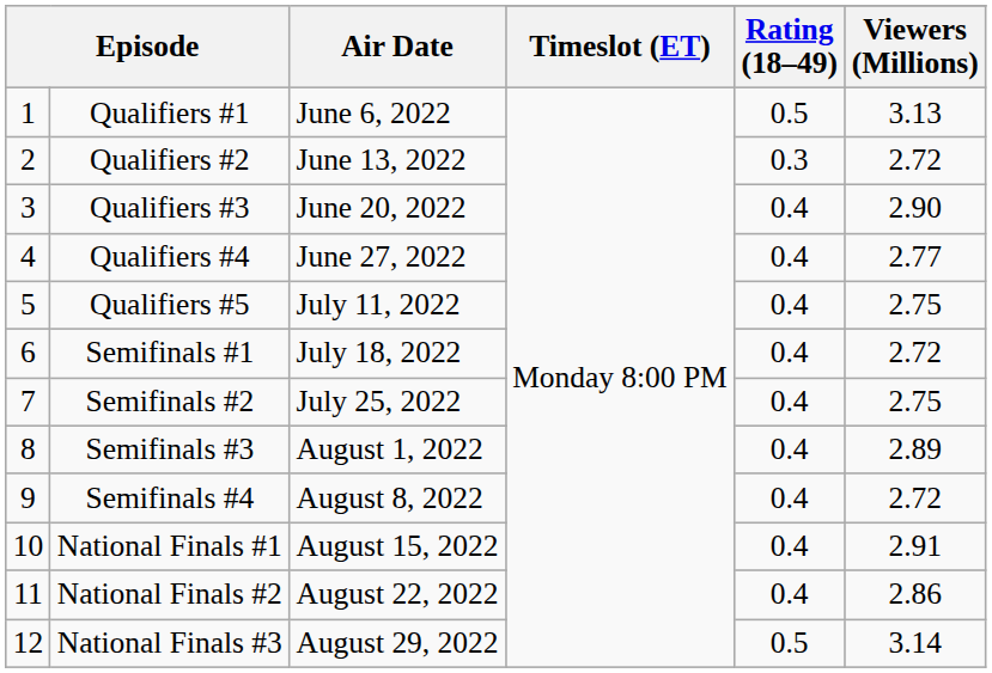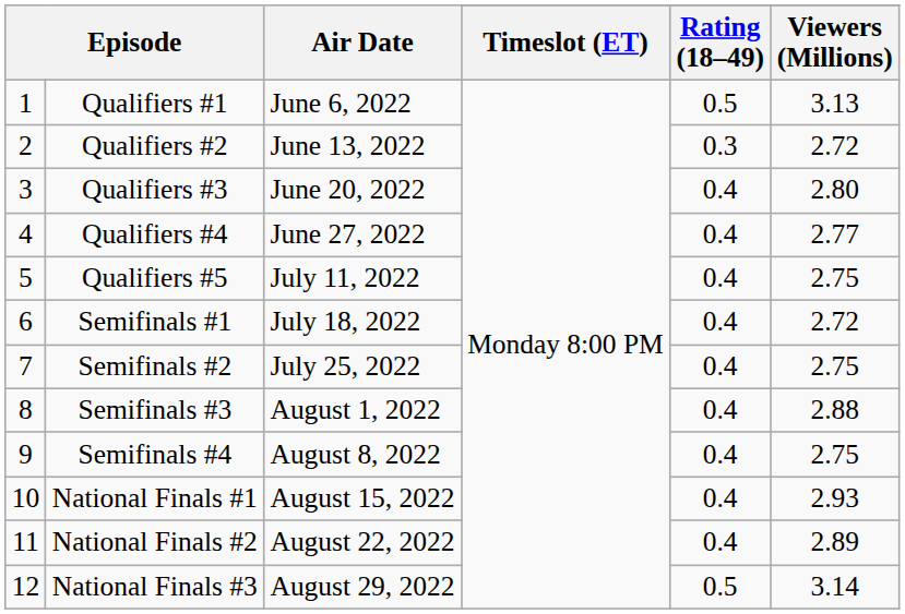Qualifiers #3 | Viewers (Millions): 2.90 -> 2.80
Semifinals #3 | Viewers (Millions): 2.89 -> 2.88
Semifinals #4 | Viewers (Millions): 2.72 -> 2.75
National Finals #1 | Viewers (Millions): 2.91 -> 2.93
National Finals #2 | Viewers (Millions): 2.86 -> 2.89
